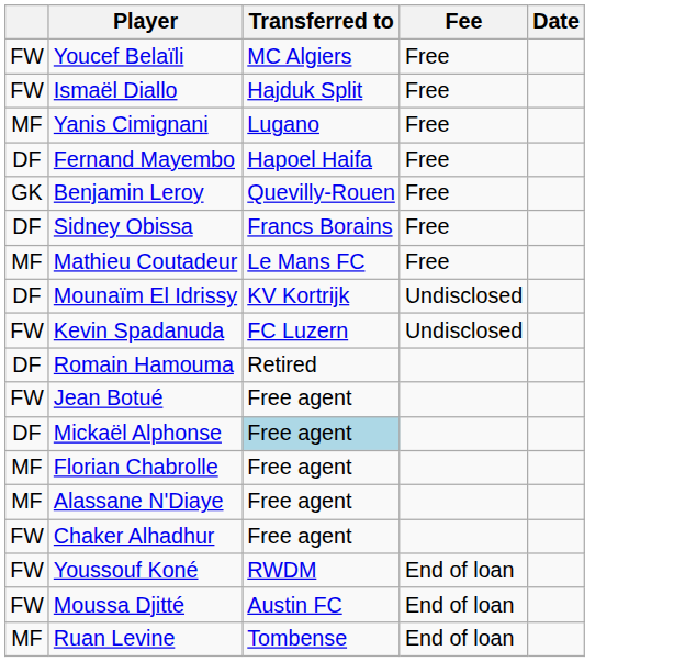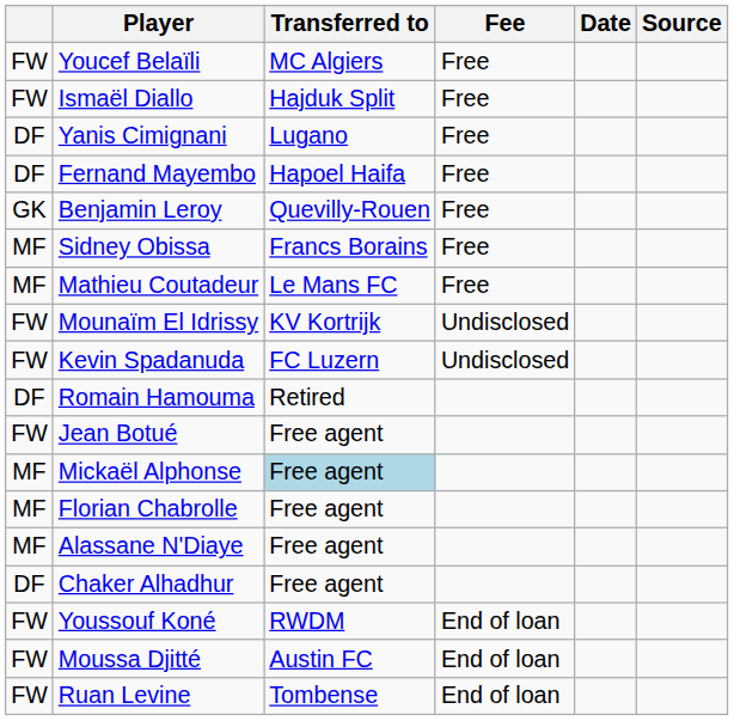+ column: Source
Yanis Cimignani | column 1: MF -> DF
Sidney Obissa | column 1: DF -> MF
Mounaïm El Idrissy | column 1: DF -> FW
Mickaël Alphonse | column 1: DF -> MF
Chaker Alhadhur | column 1: FW -> DF
Ruan Levine | column 1: MF -> FW
